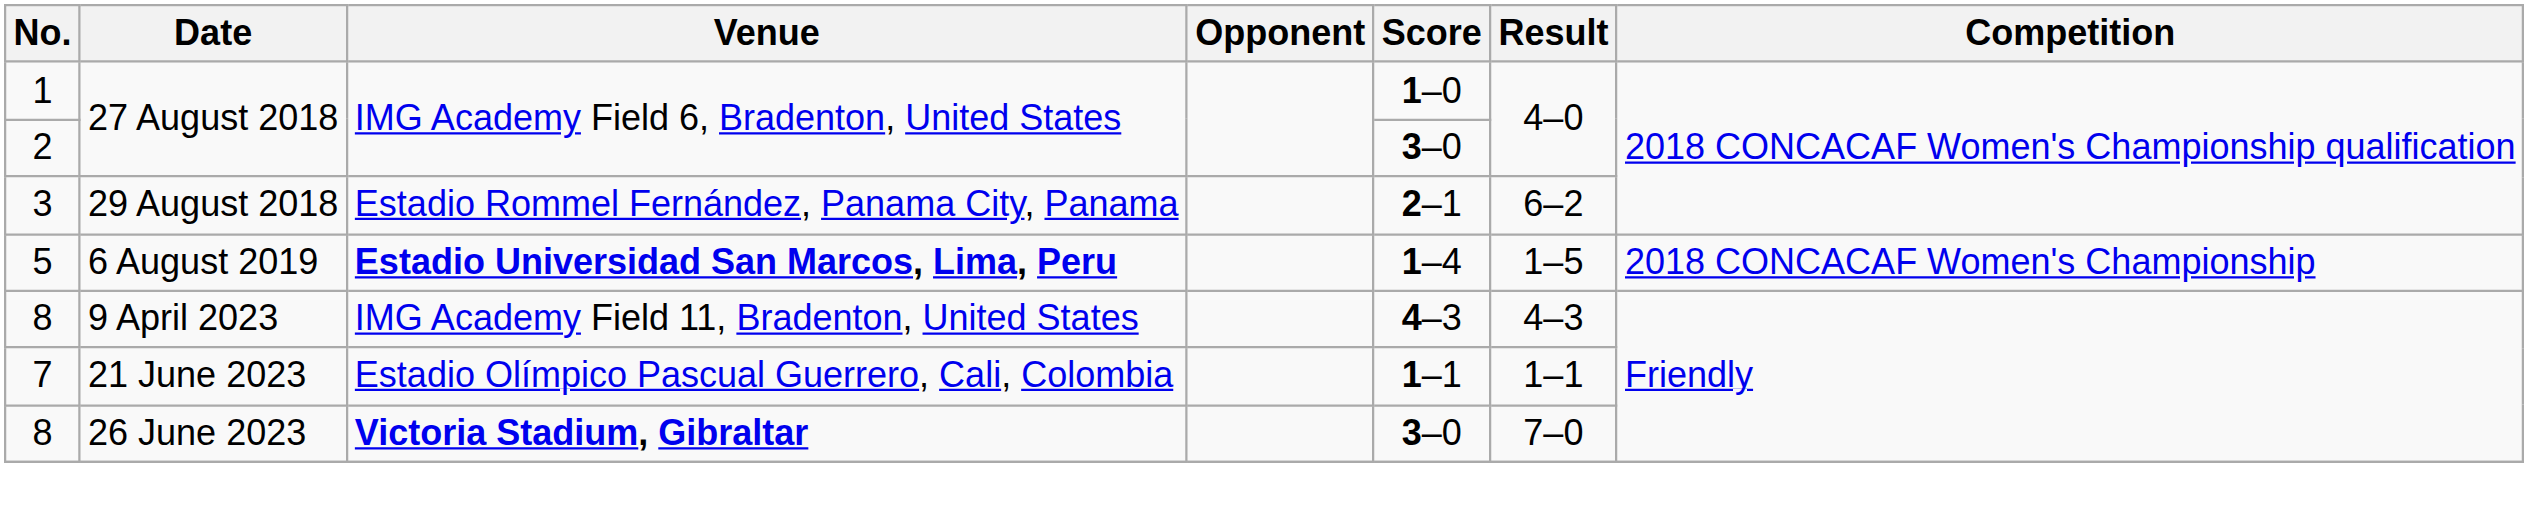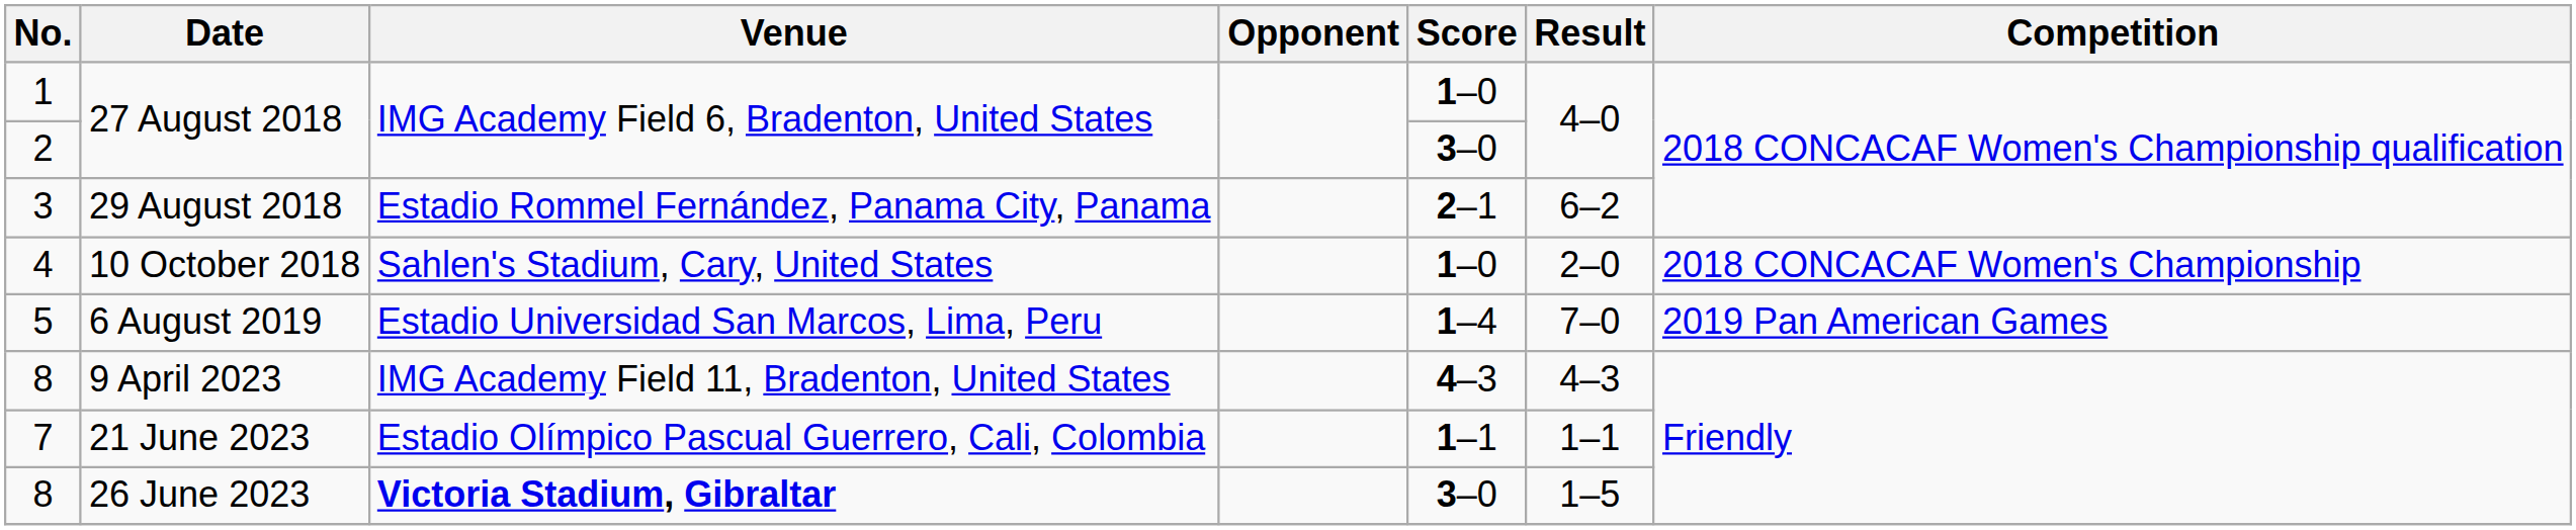+ row: 4 | 10 October 2018 | Sahlen's Stadium, Cary, United States | 1–0 | 2–0 | 2018 CONCACAF Women's Championship
5 | Venue: bold -> normal
5 | Result: 1–5 -> 7–0
5 | Competition: 2018 CONCACAF Women's Championship -> 2019 Pan American Games
8 / 26 June 2023 | Result: 7–0 -> 1–5
